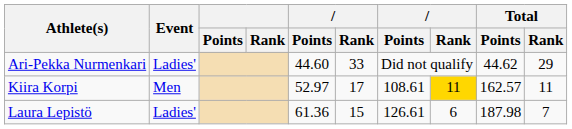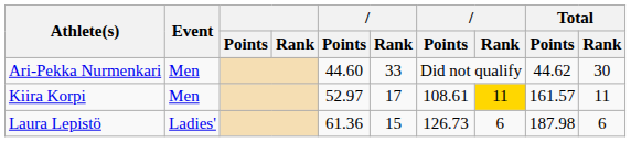Ari-Pekka Nurmenkari | Event: Ladies' -> Men
Ari-Pekka Nurmenkari | Total / Rank: 29 -> 30
Kiira Korpi | Total / Points: 162.57 -> 161.57
Laura Lepistö | column 7: 126.61 -> 126.73
Laura Lepistö | Total / Rank: 7 -> 6
